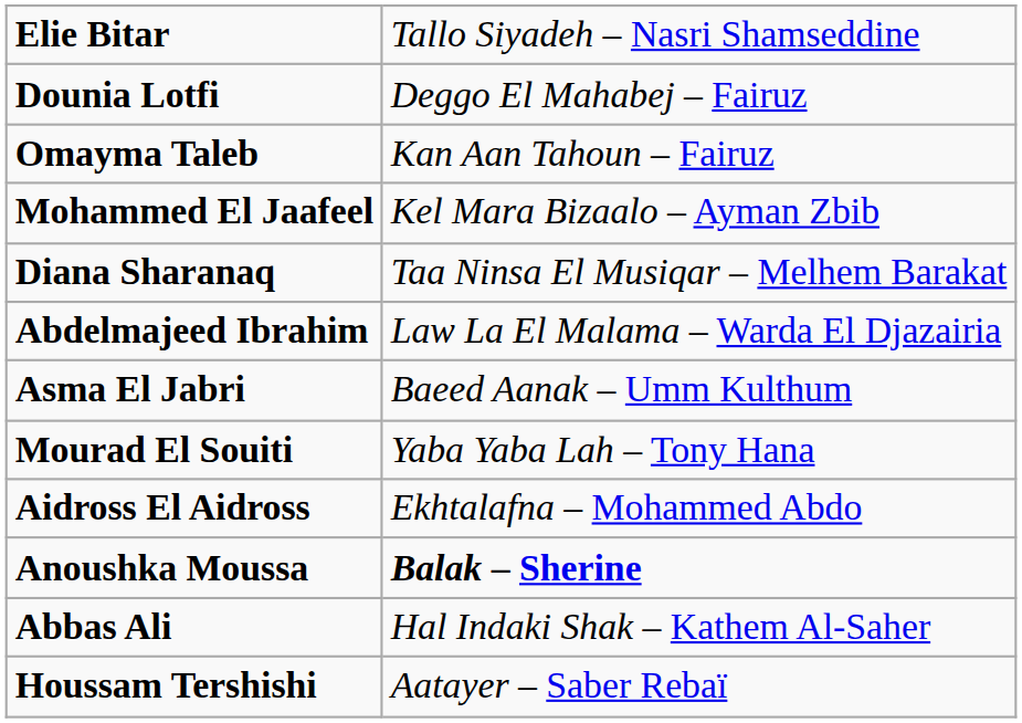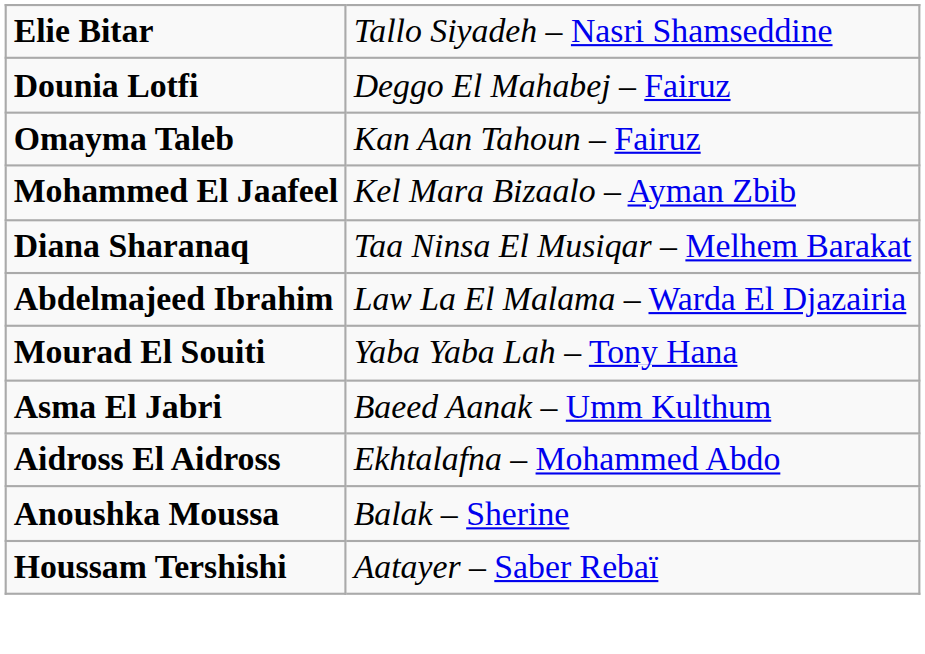rows swapped: Asma El Jabri <-> Mourad El Souiti
Anoushka Moussa | column 2: bold -> normal
- row: Abbas Ali | Hal Indaki Shak – Kathem Al-Saher
